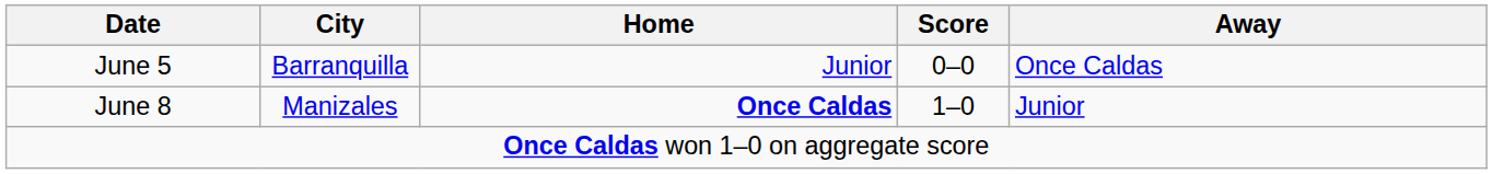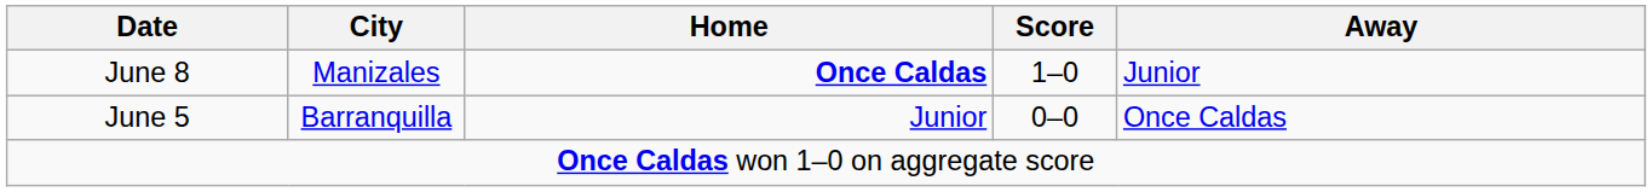rows swapped: June 5 <-> June 8
